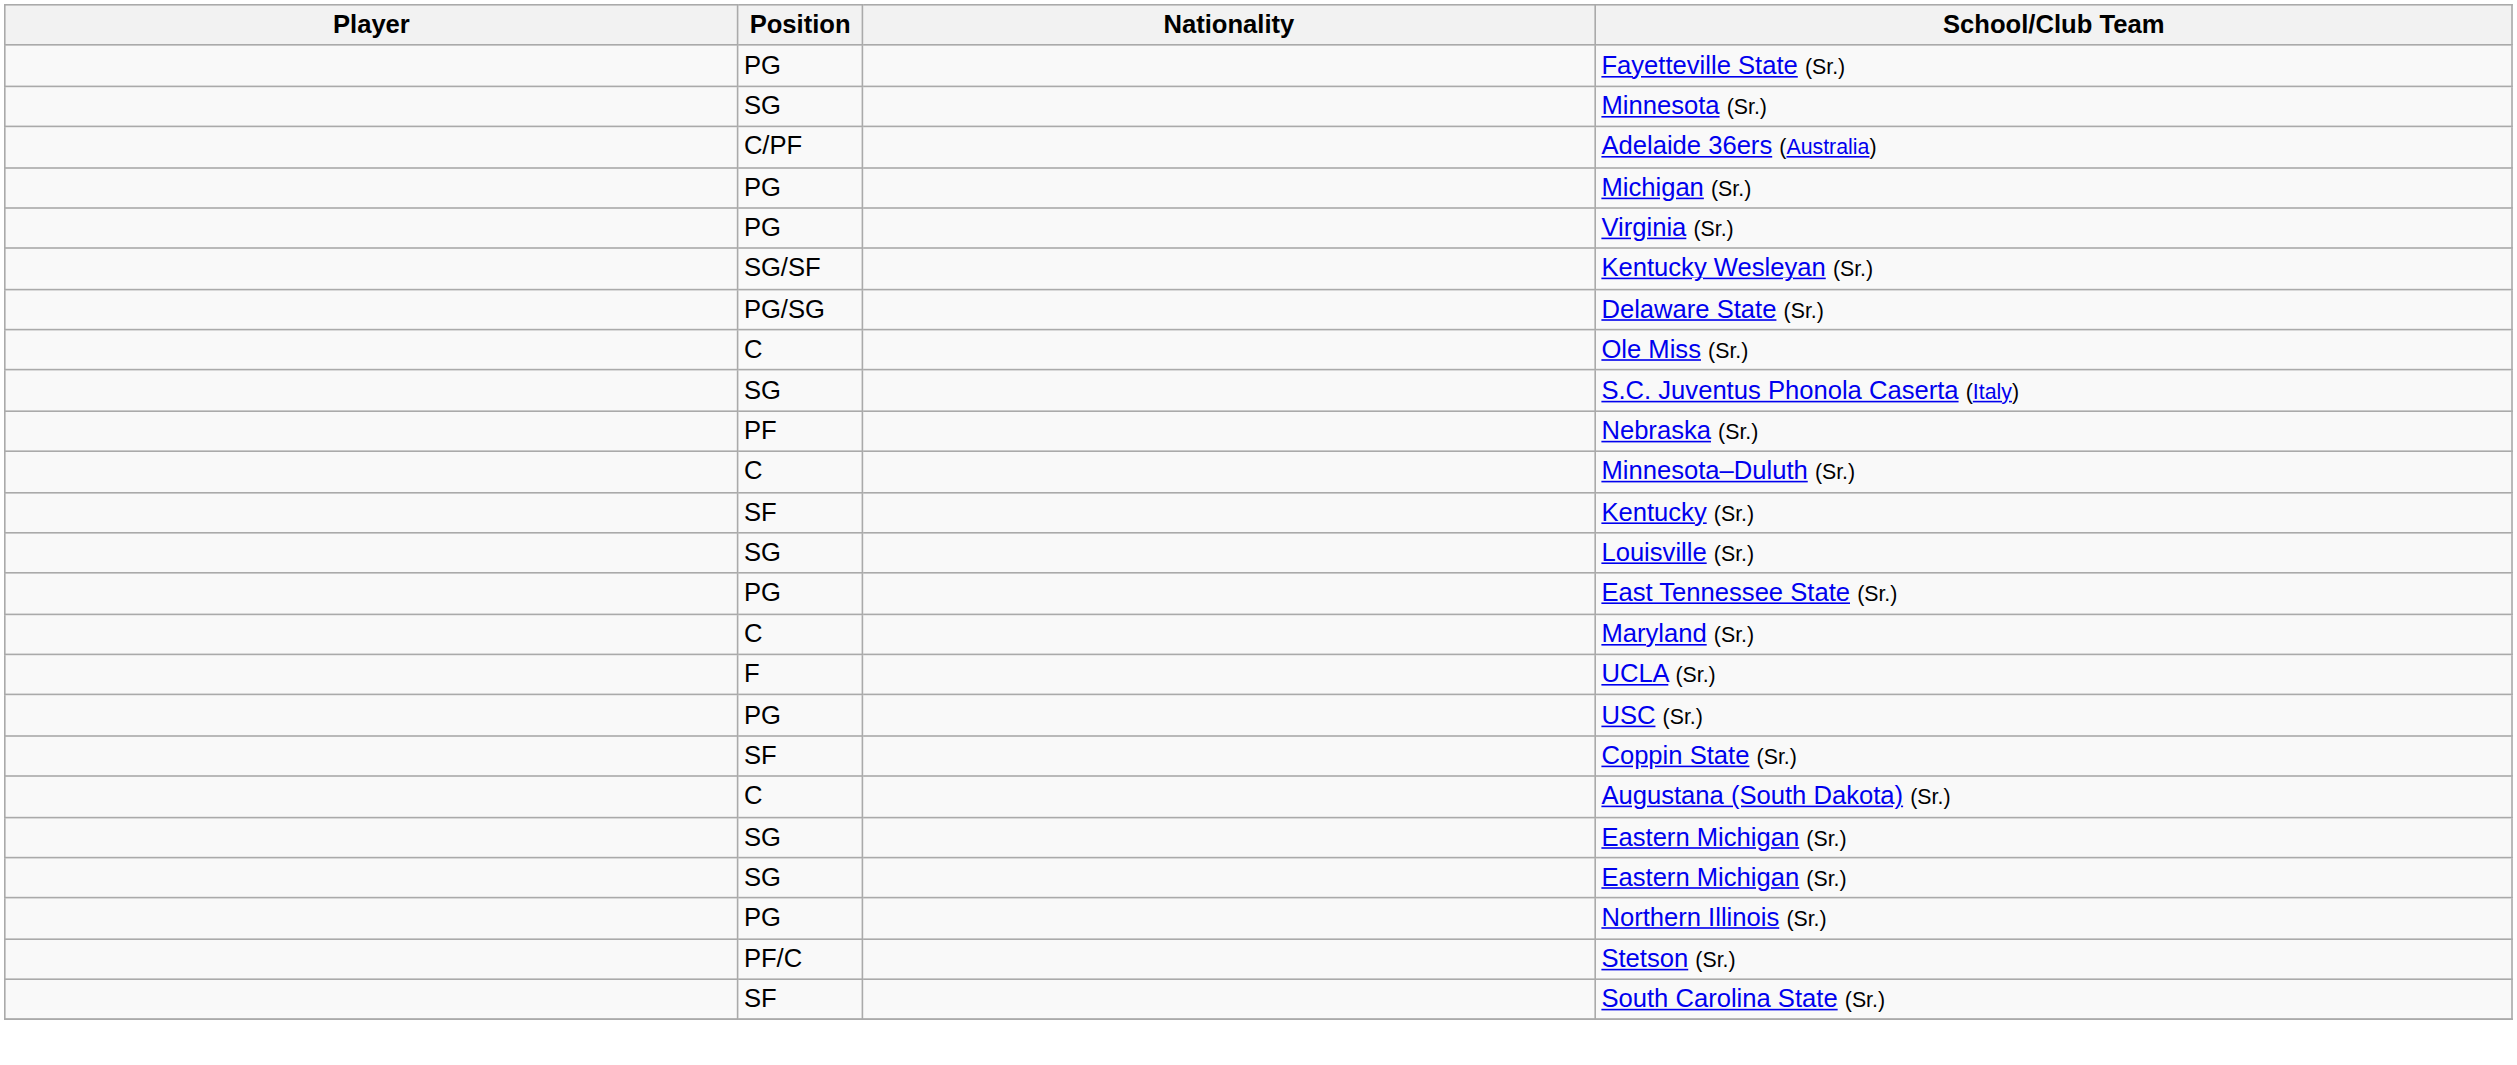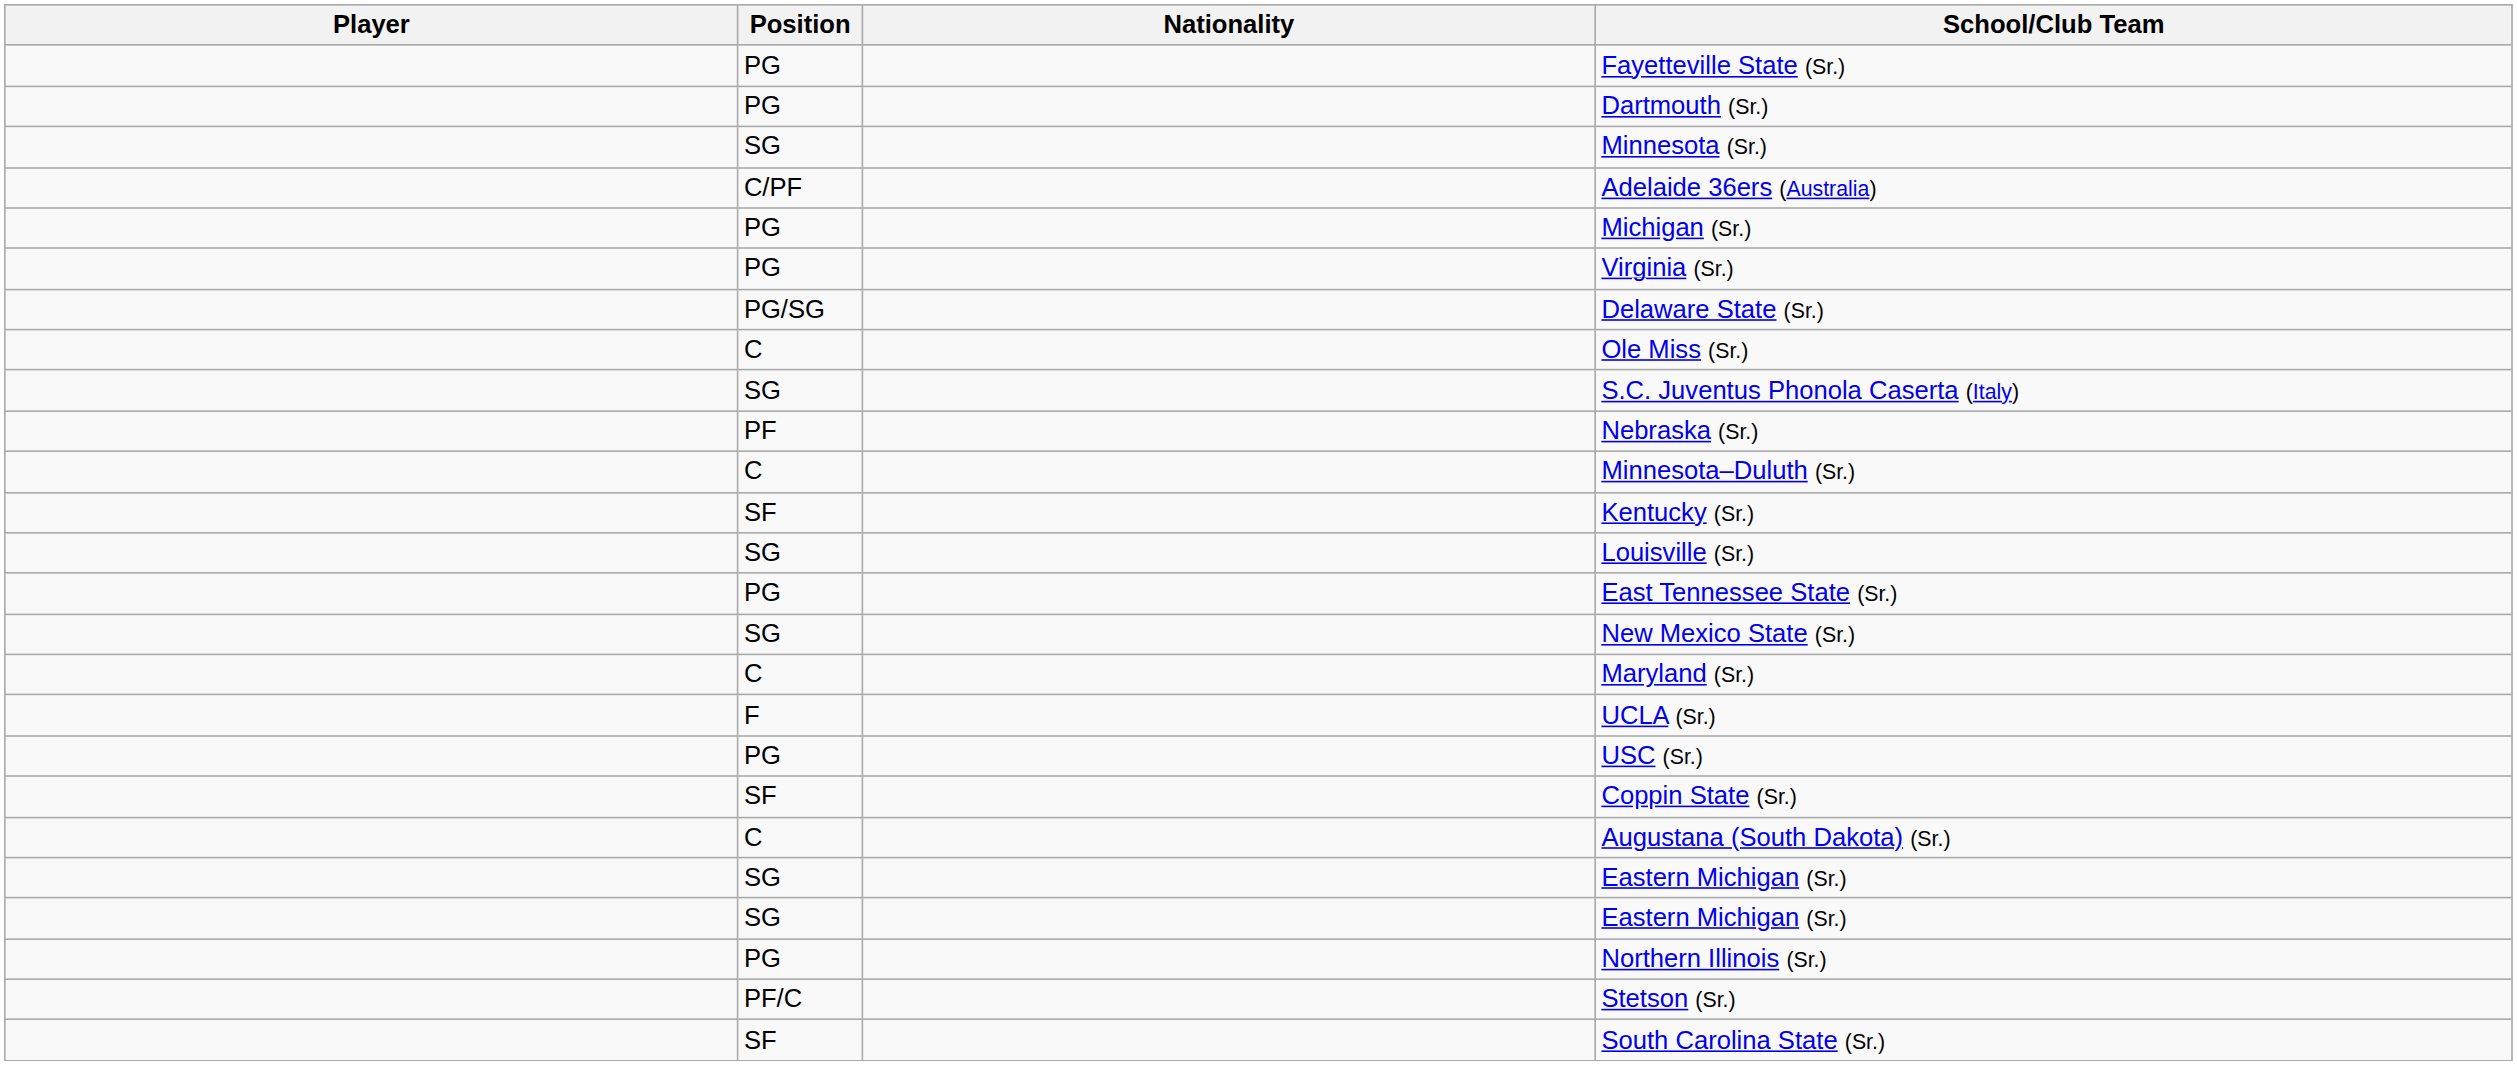+ row: PG | Dartmouth (Sr.)
- row: SG/SF | Kentucky Wesleyan (Sr.)
+ row: SG | New Mexico State (Sr.)
